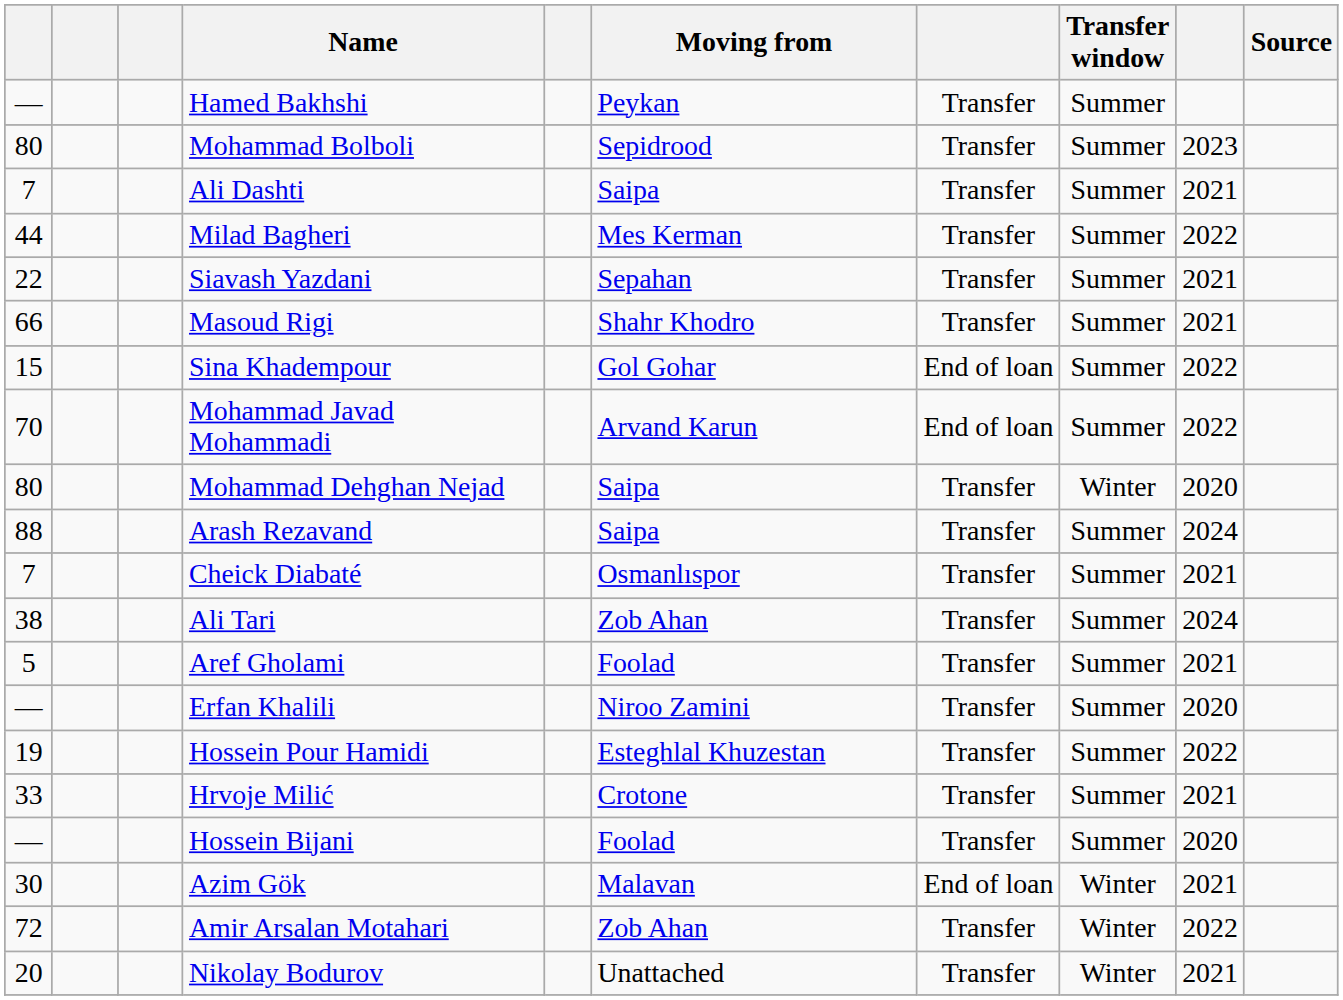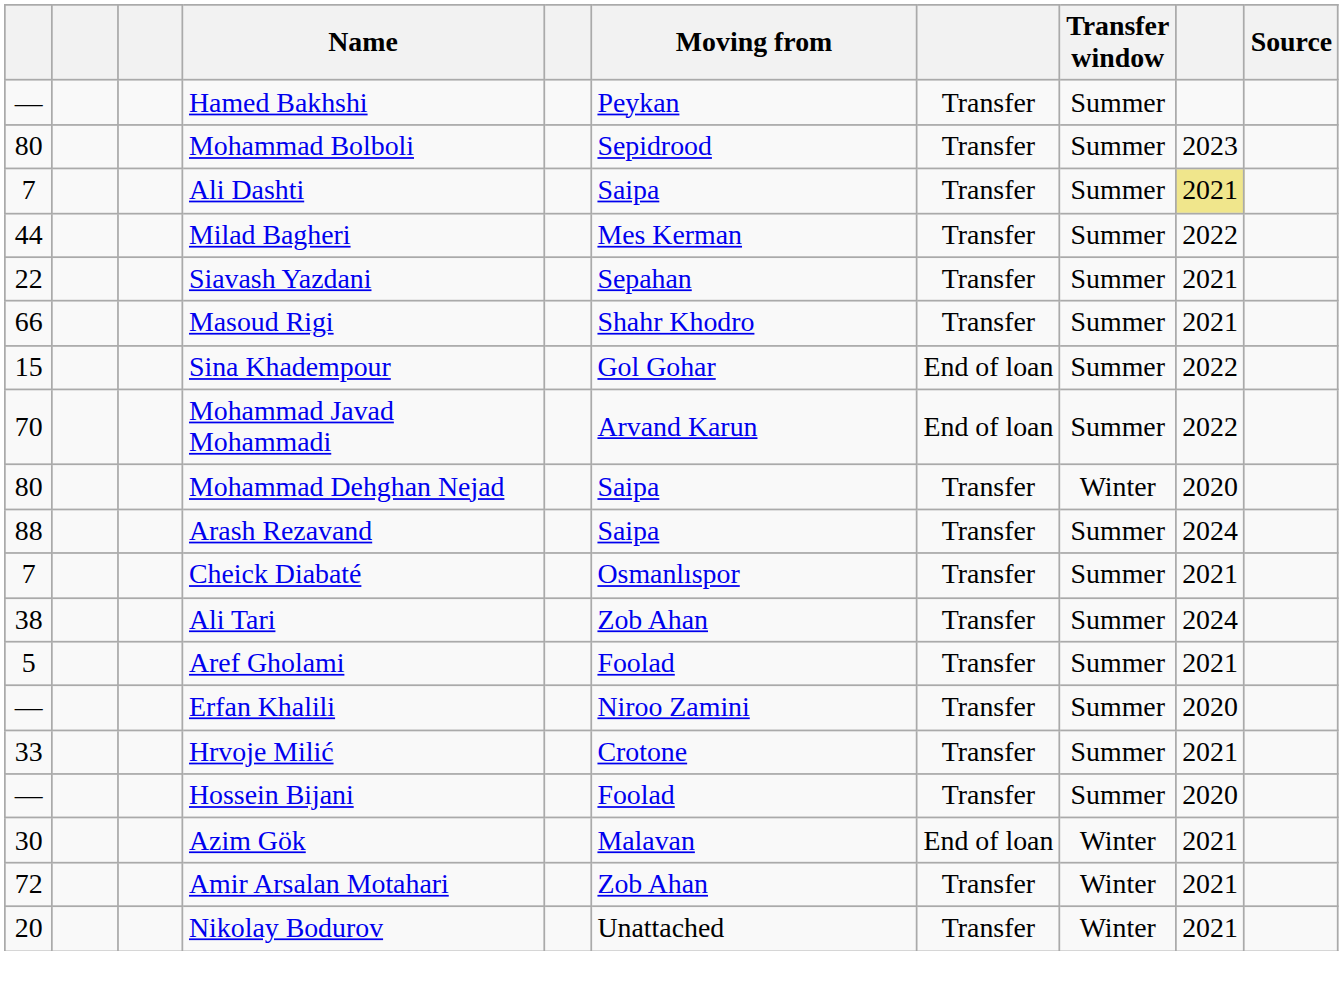Ali Dashti | column 9: no background -> khaki background
- row: 19 | Hossein Pour Hamidi | Esteghlal Khuzestan | Transfer | Summer | 2022
Amir Arsalan Motahari | column 9: 2022 -> 2021
